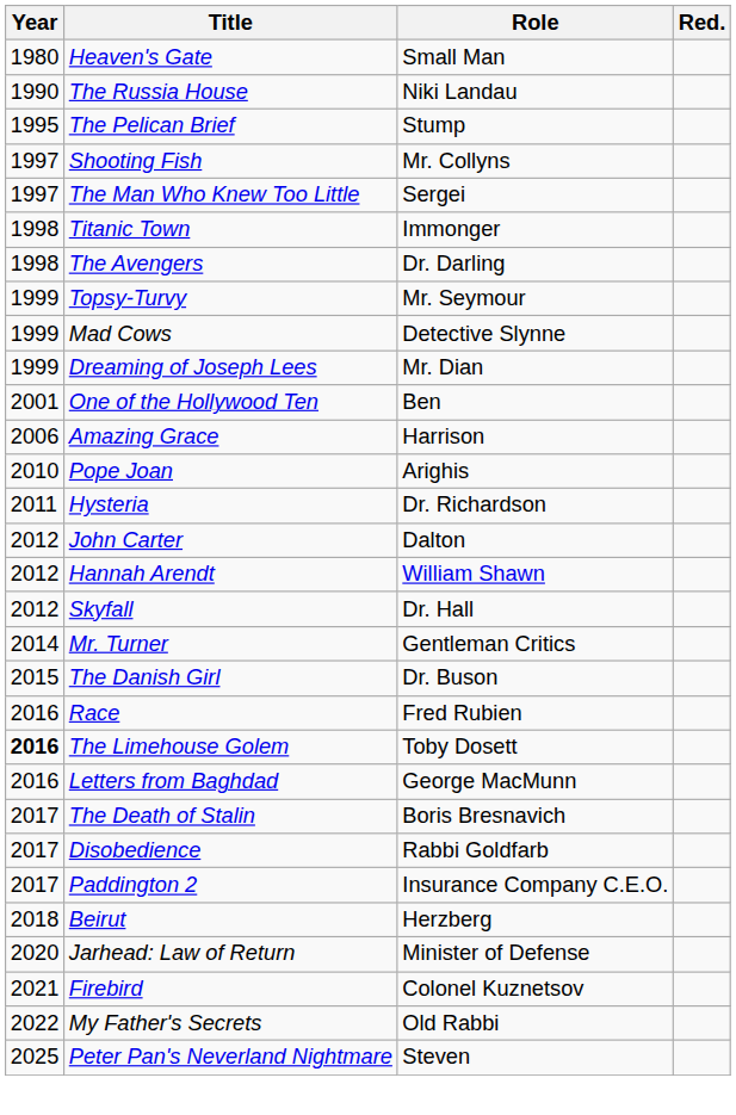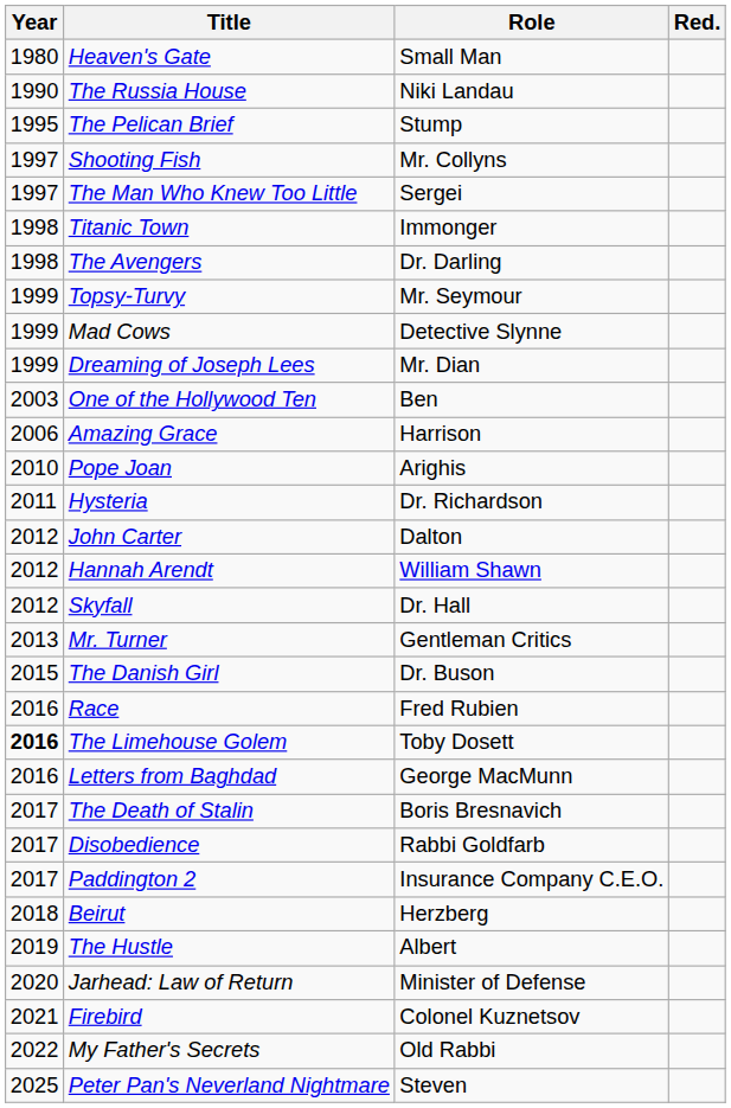One of the Hollywood Ten | Year: 2001 -> 2003
Mr. Turner | Year: 2014 -> 2013
+ row: 2019 | The Hustle | Albert
